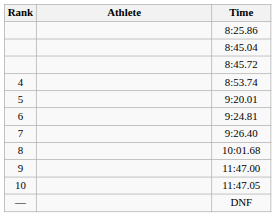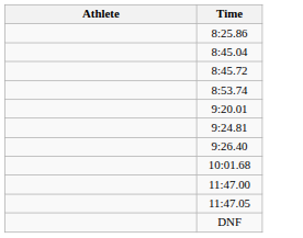- column: Rank | 4 | 5 | 6 | 7 | 8 | 9 | 10 | —
